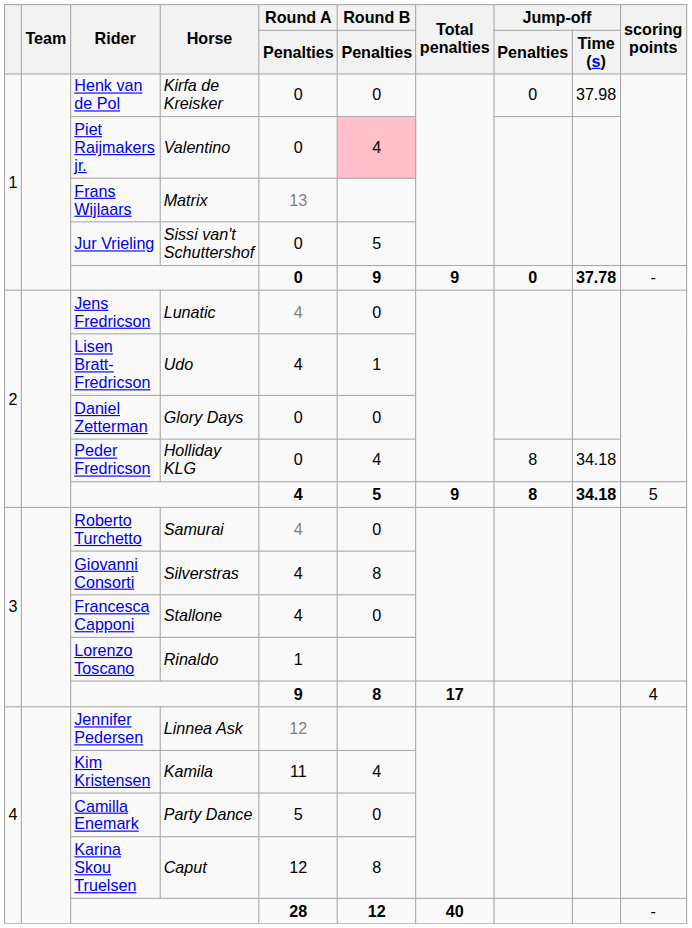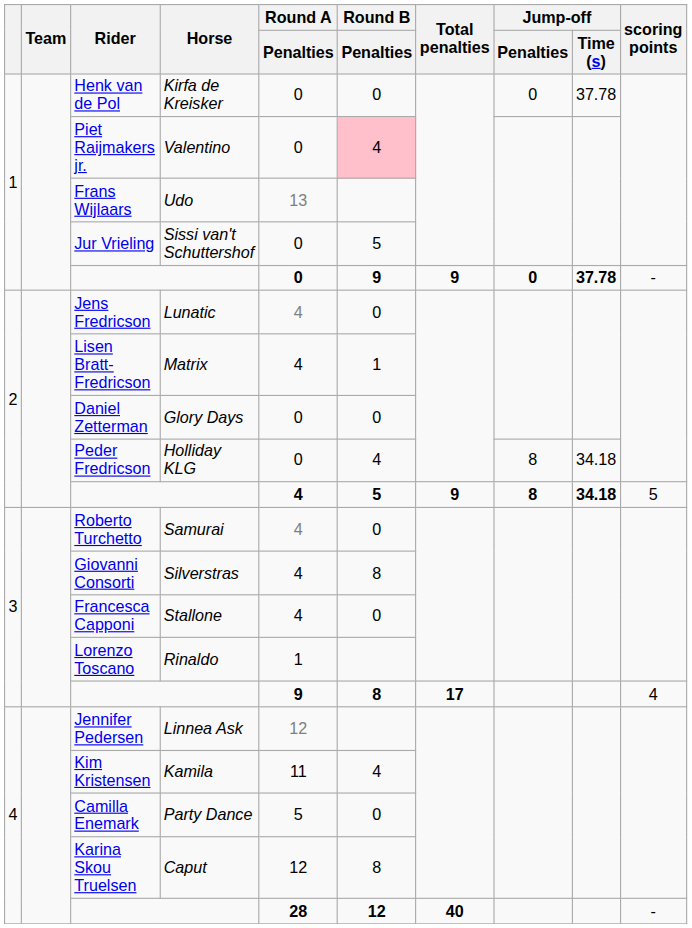Henk van de Pol | Jump-off / Time (s): 37.98 -> 37.78
Frans Wijlaars | Horse: Matrix -> Udo
Lisen Bratt-Fredricson | Horse: Udo -> Matrix
